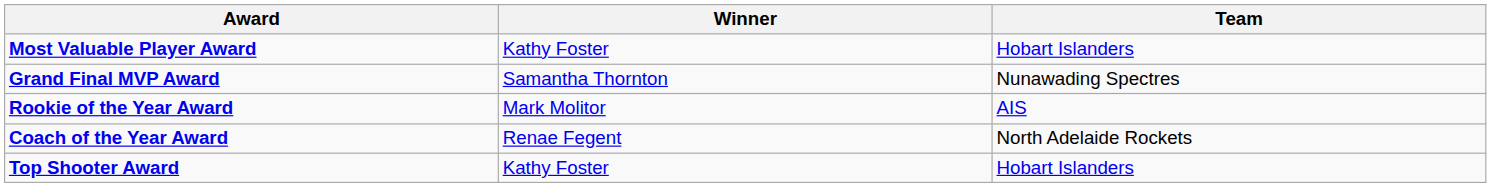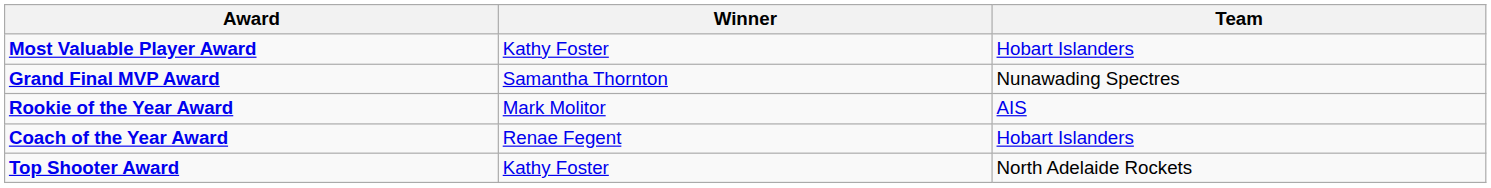Coach of the Year Award | Team: North Adelaide Rockets -> Hobart Islanders
Top Shooter Award | Team: Hobart Islanders -> North Adelaide Rockets
